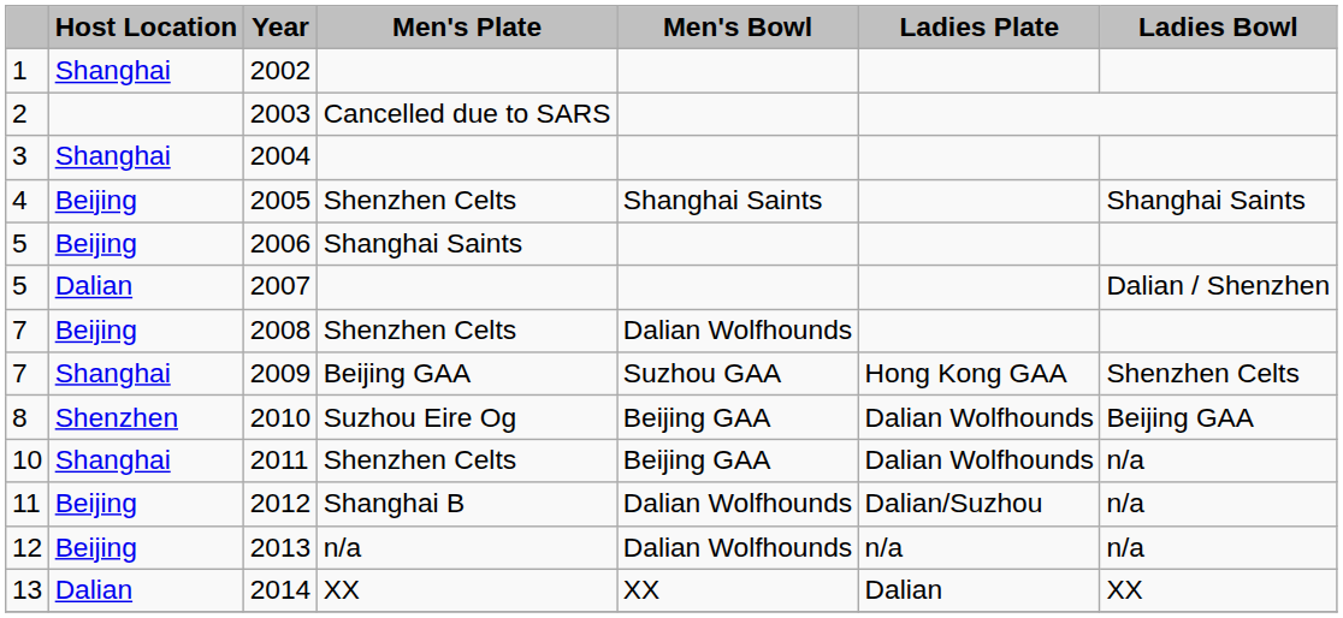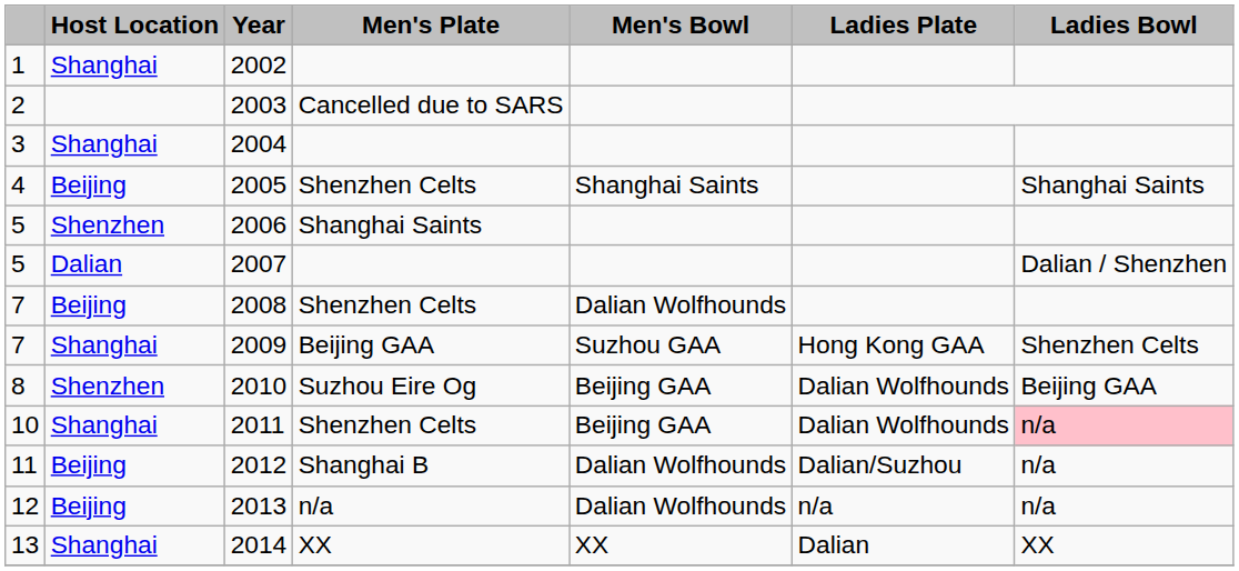2006 | Host Location: Beijing -> Shenzhen
2011 | Ladies Bowl: no background -> pink background
2014 | Host Location: Dalian -> Shanghai
